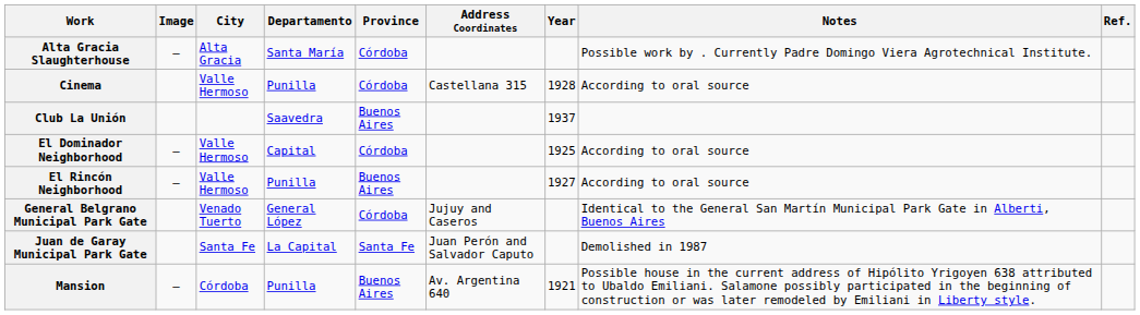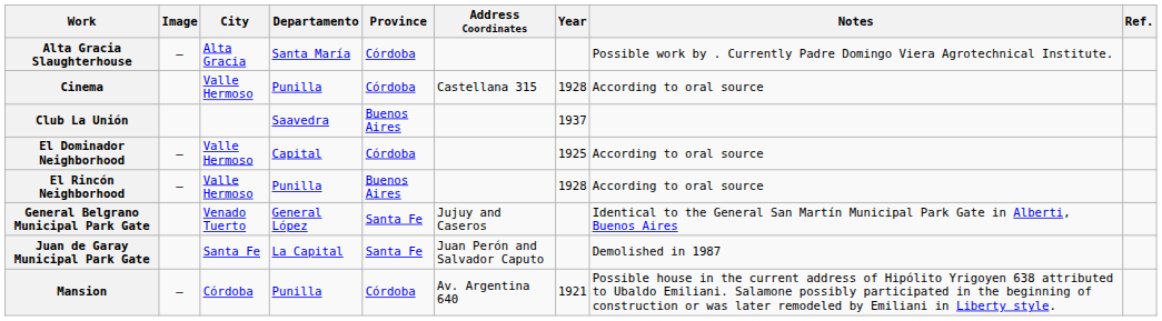El Rincón Neighborhood | Year: 1927 -> 1928
General Belgrano Municipal Park Gate | Province: Córdoba -> Santa Fe
Mansion | Province: Buenos Aires -> Córdoba
